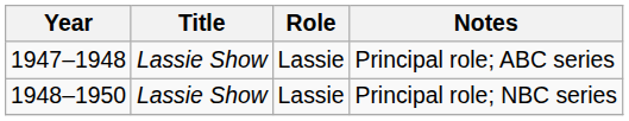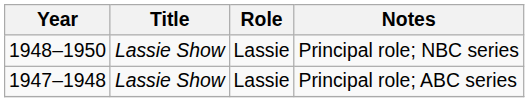rows swapped: Principal role; ABC series <-> Principal role; NBC series
